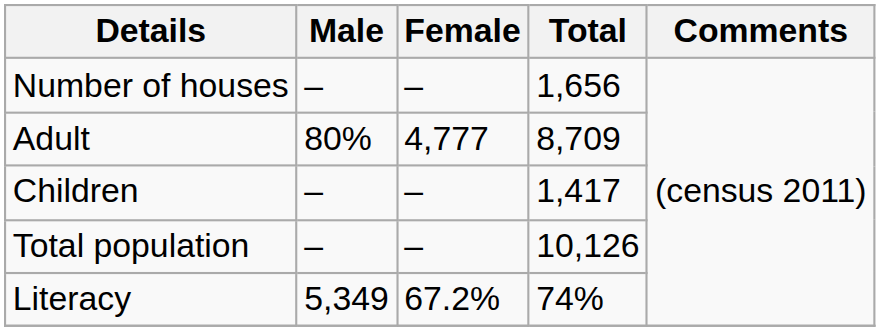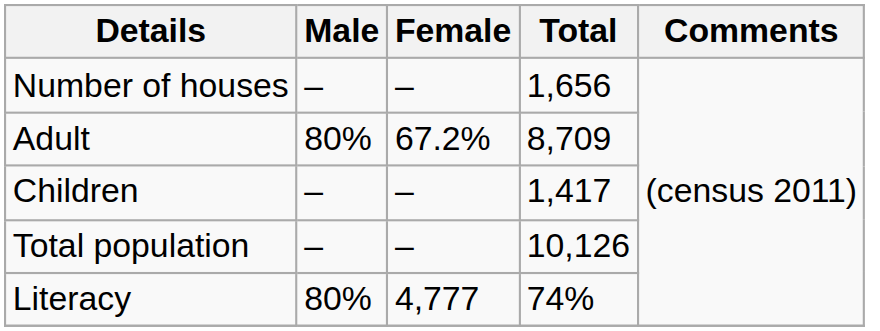Adult | Female: 4,777 -> 67.2%
Literacy | Male: 5,349 -> 80%
Literacy | Female: 67.2% -> 4,777
